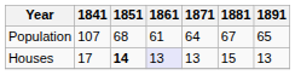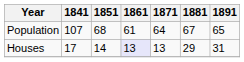Houses | 1851: bold -> normal
Houses | 1881: 15 -> 29
Houses | 1891: 13 -> 31
